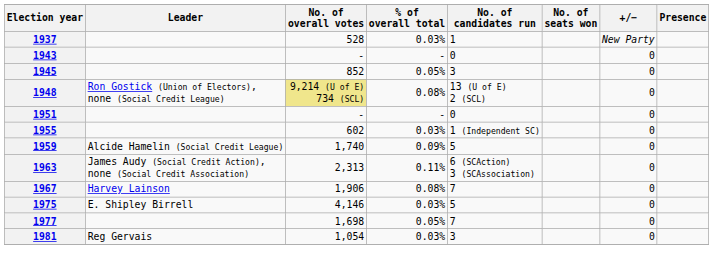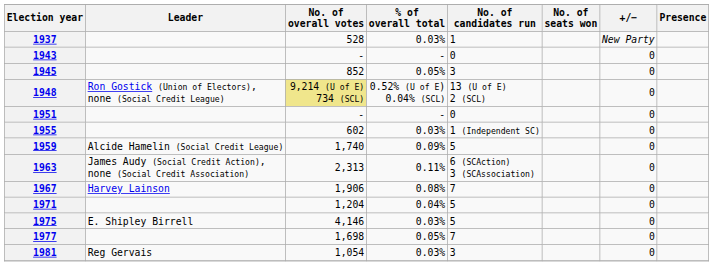1948 | % of overall total: 0.08% -> 0.52% (U of E) 0.04% (SCL)
+ row: 1971 | 1,204 | 0.04% | 5 | 0
